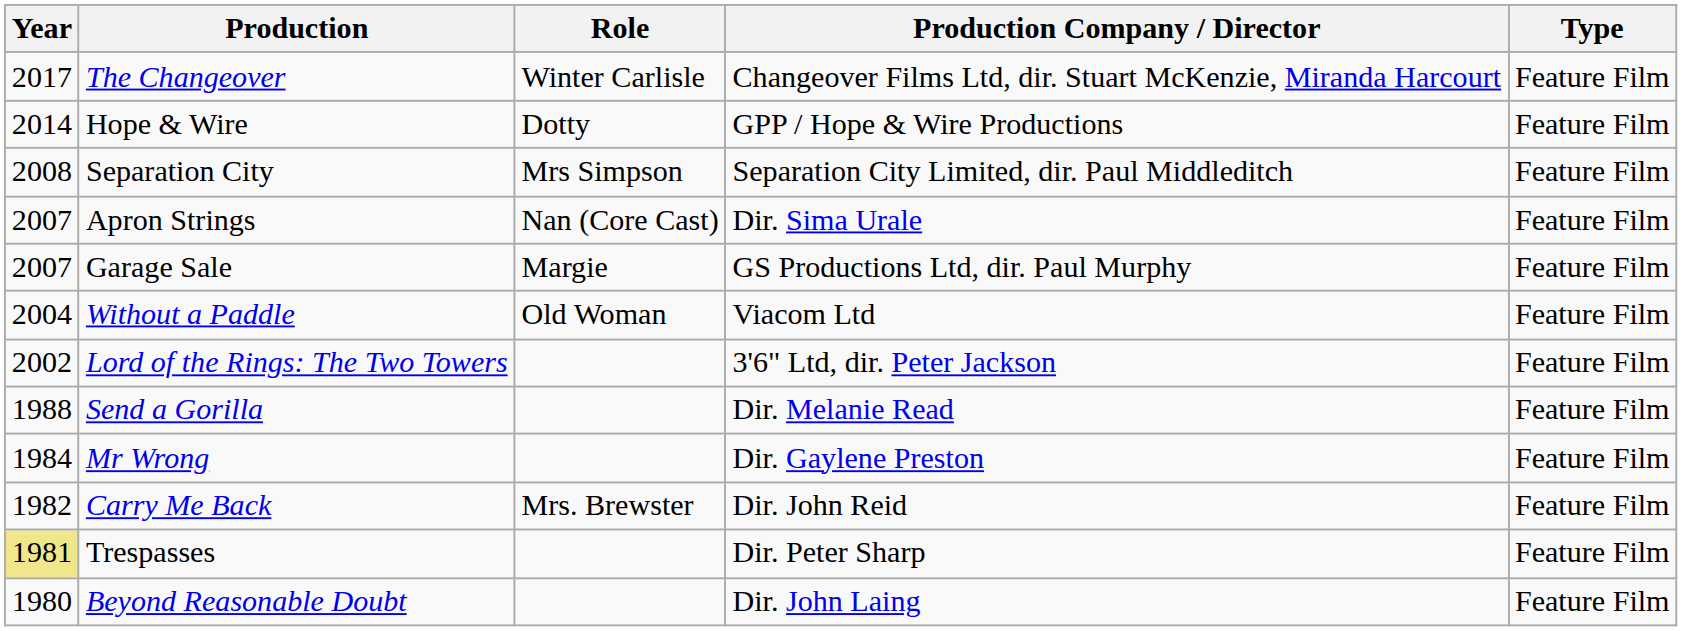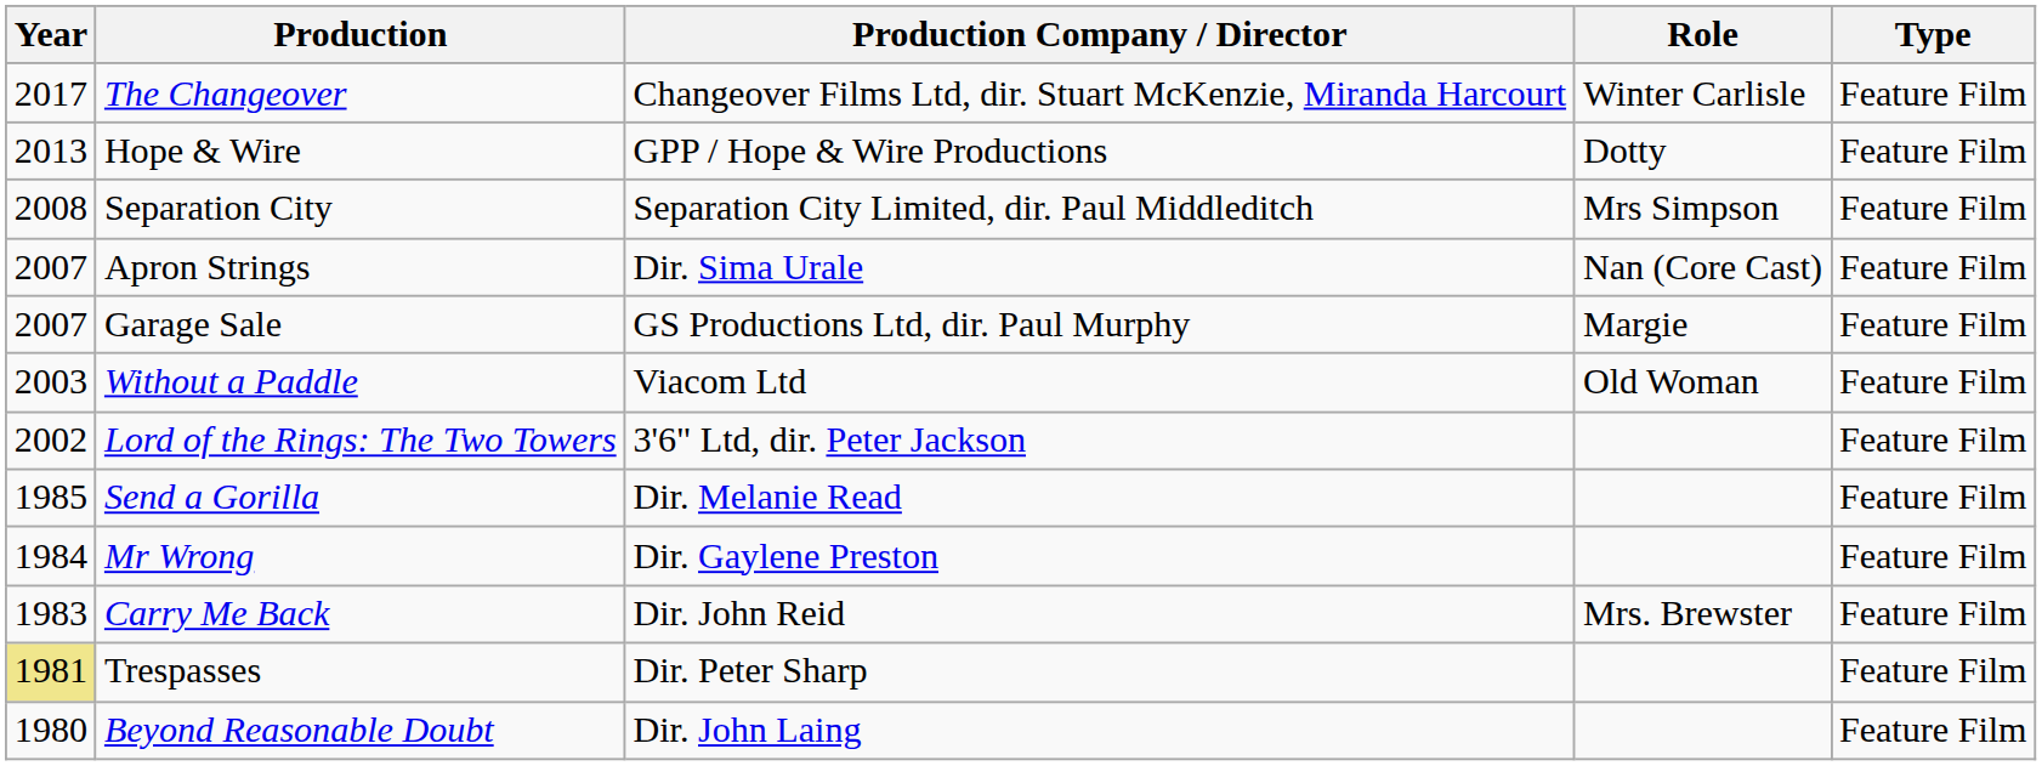columns swapped: Role <-> Production Company / Director
Hope & Wire | Year: 2014 -> 2013
Without a Paddle | Year: 2004 -> 2003
Send a Gorilla | Year: 1988 -> 1985
Carry Me Back | Year: 1982 -> 1983
